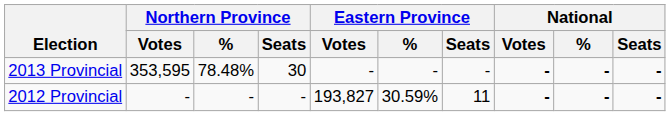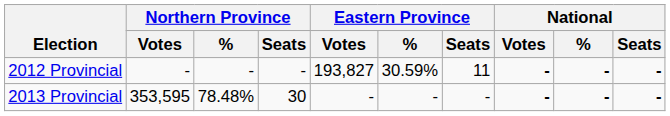rows swapped: 2012 Provincial <-> 2013 Provincial
